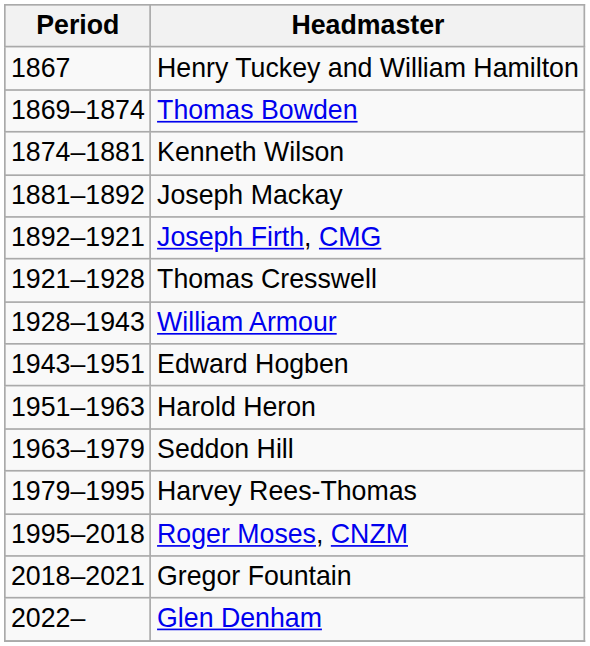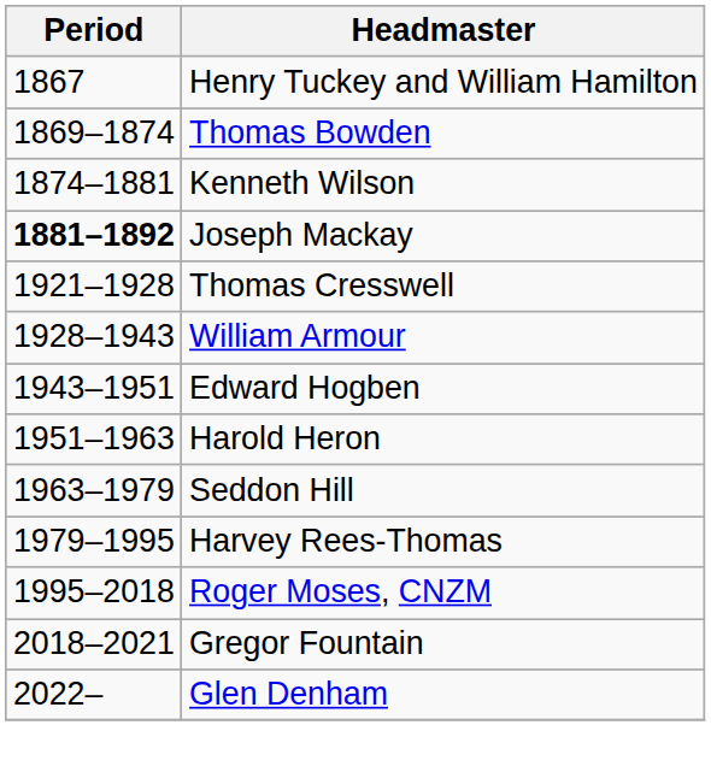Joseph Mackay | Period: normal -> bold
- row: 1892–1921 | Joseph Firth, CMG
